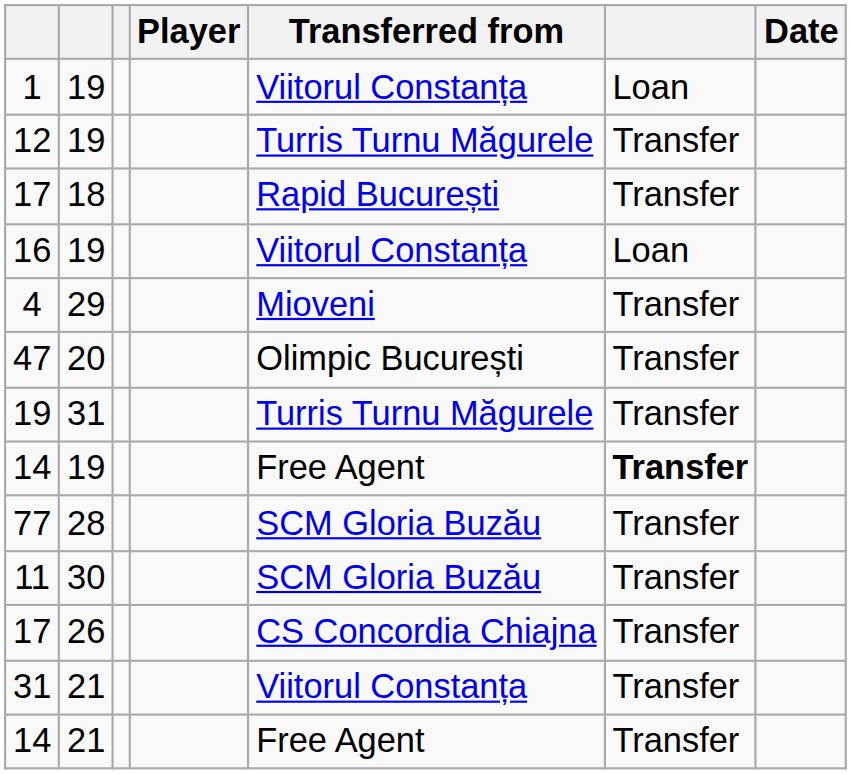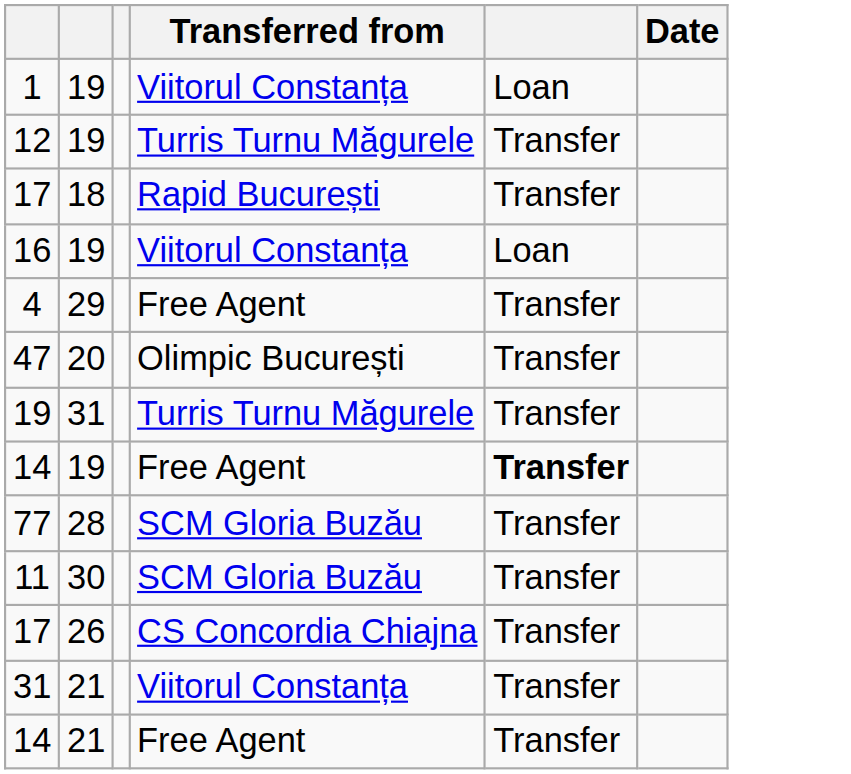- column: Player
4 | Transferred from: Mioveni -> Free Agent
